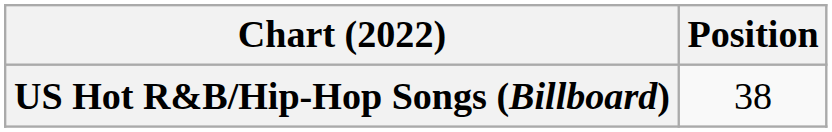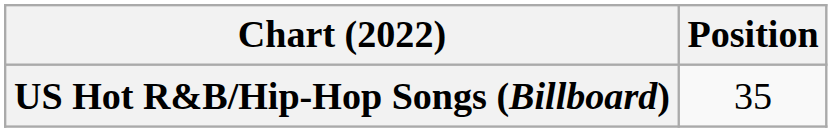US Hot R&B/Hip-Hop Songs (Billboard) | Position: 38 -> 35
